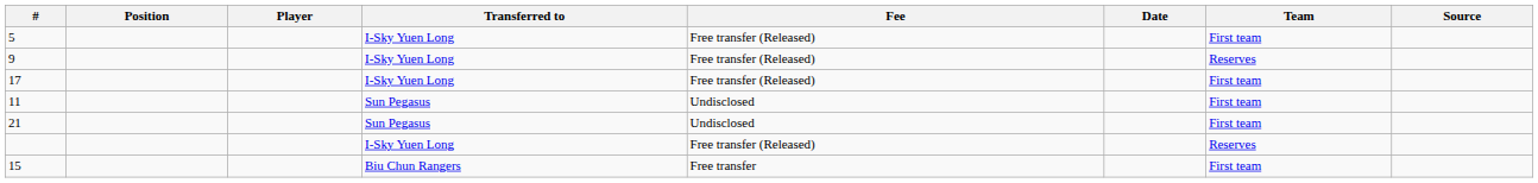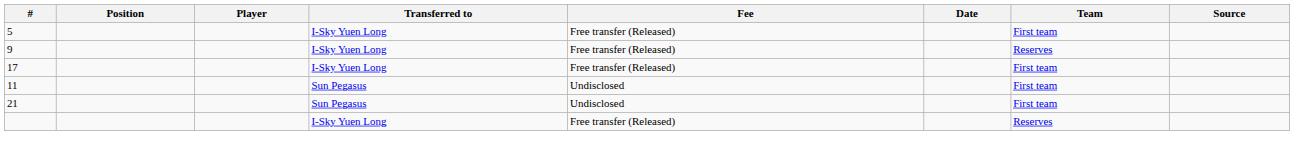- row: 15 | Biu Chun Rangers | Free transfer | First team
